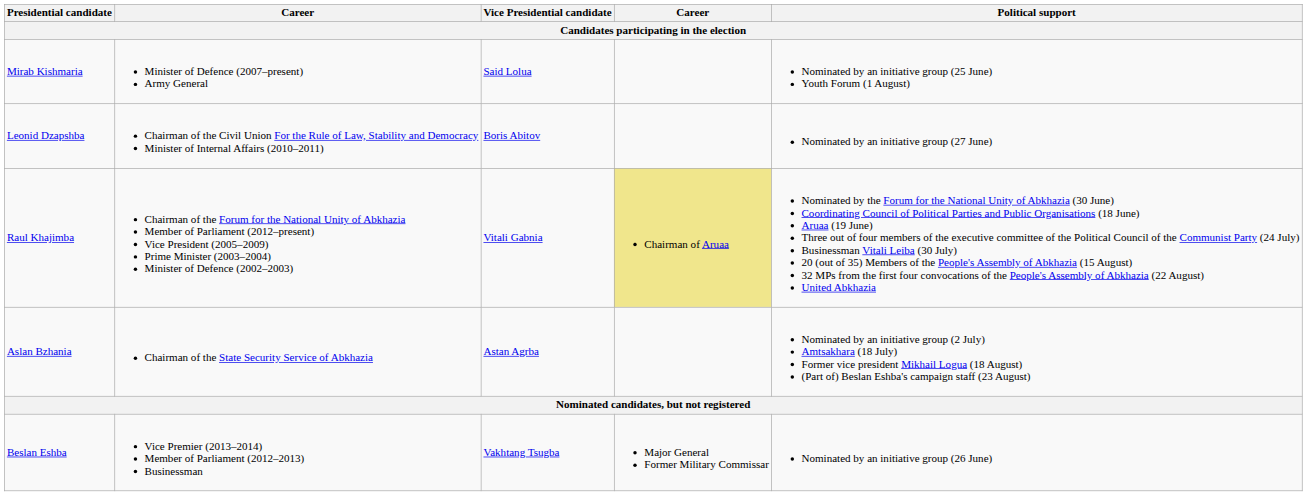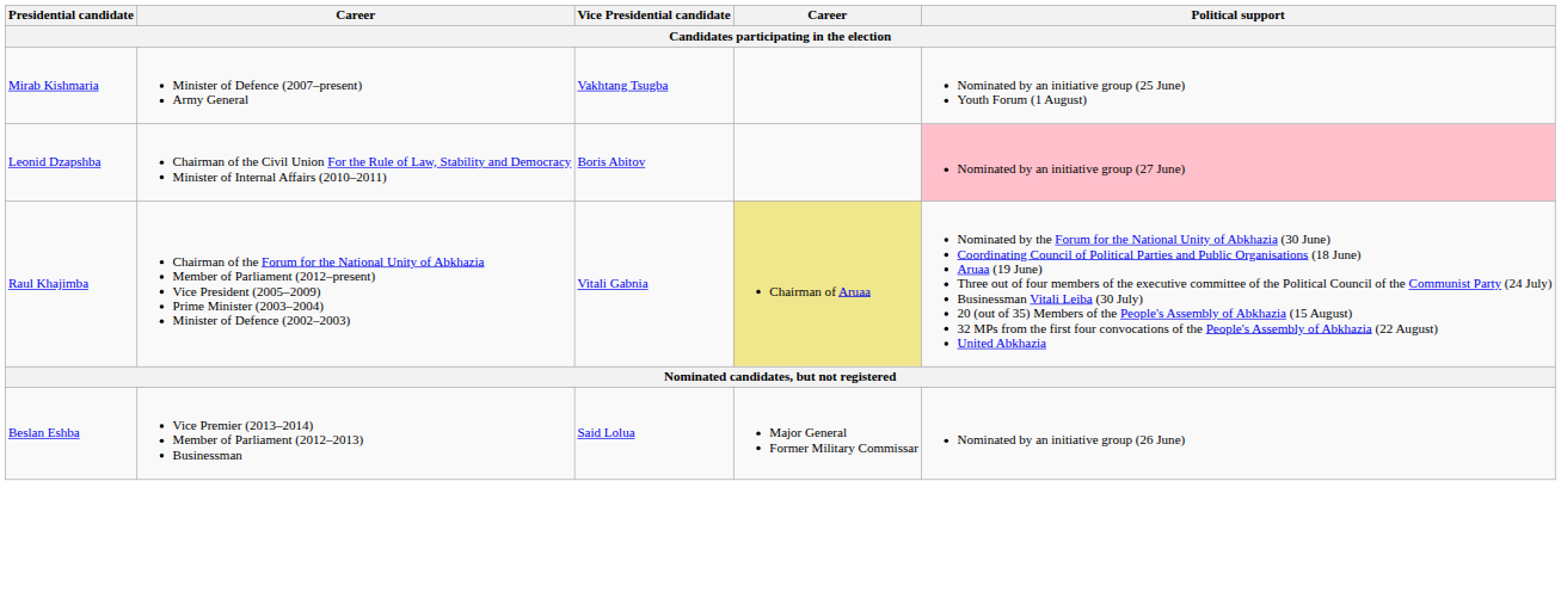Mirab Kishmaria | Vice Presidential candidate: Said Lolua -> Vakhtang Tsugba
Leonid Dzapshba | Political support: no background -> pink background
- row: Aslan Bzhania | Chairman of the State Security Service of Abkhazia | Astan Agrba | Nominated by an initiative group (2 July) Amtsakhara (18 July) Former vice president Mikhail Logua (18 August) (Part of) Beslan Eshba's campaign staff (23 August)
Beslan Eshba | Vice Presidential candidate: Vakhtang Tsugba -> Said Lolua
